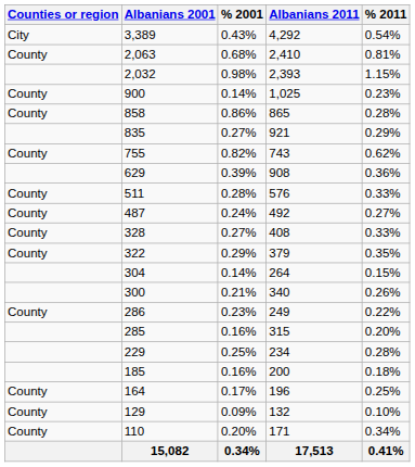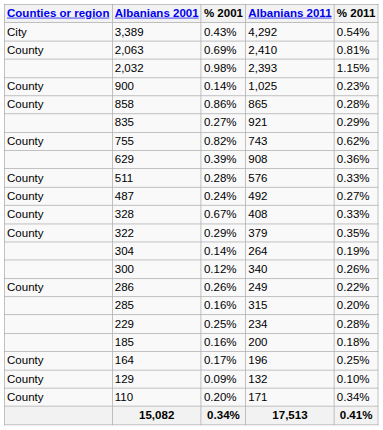2,410 | % 2001: 0.68% -> 0.69%
408 | % 2001: 0.27% -> 0.67%
264 | % 2011: 0.15% -> 0.19%
340 | % 2001: 0.21% -> 0.12%
249 | % 2001: 0.23% -> 0.26%
